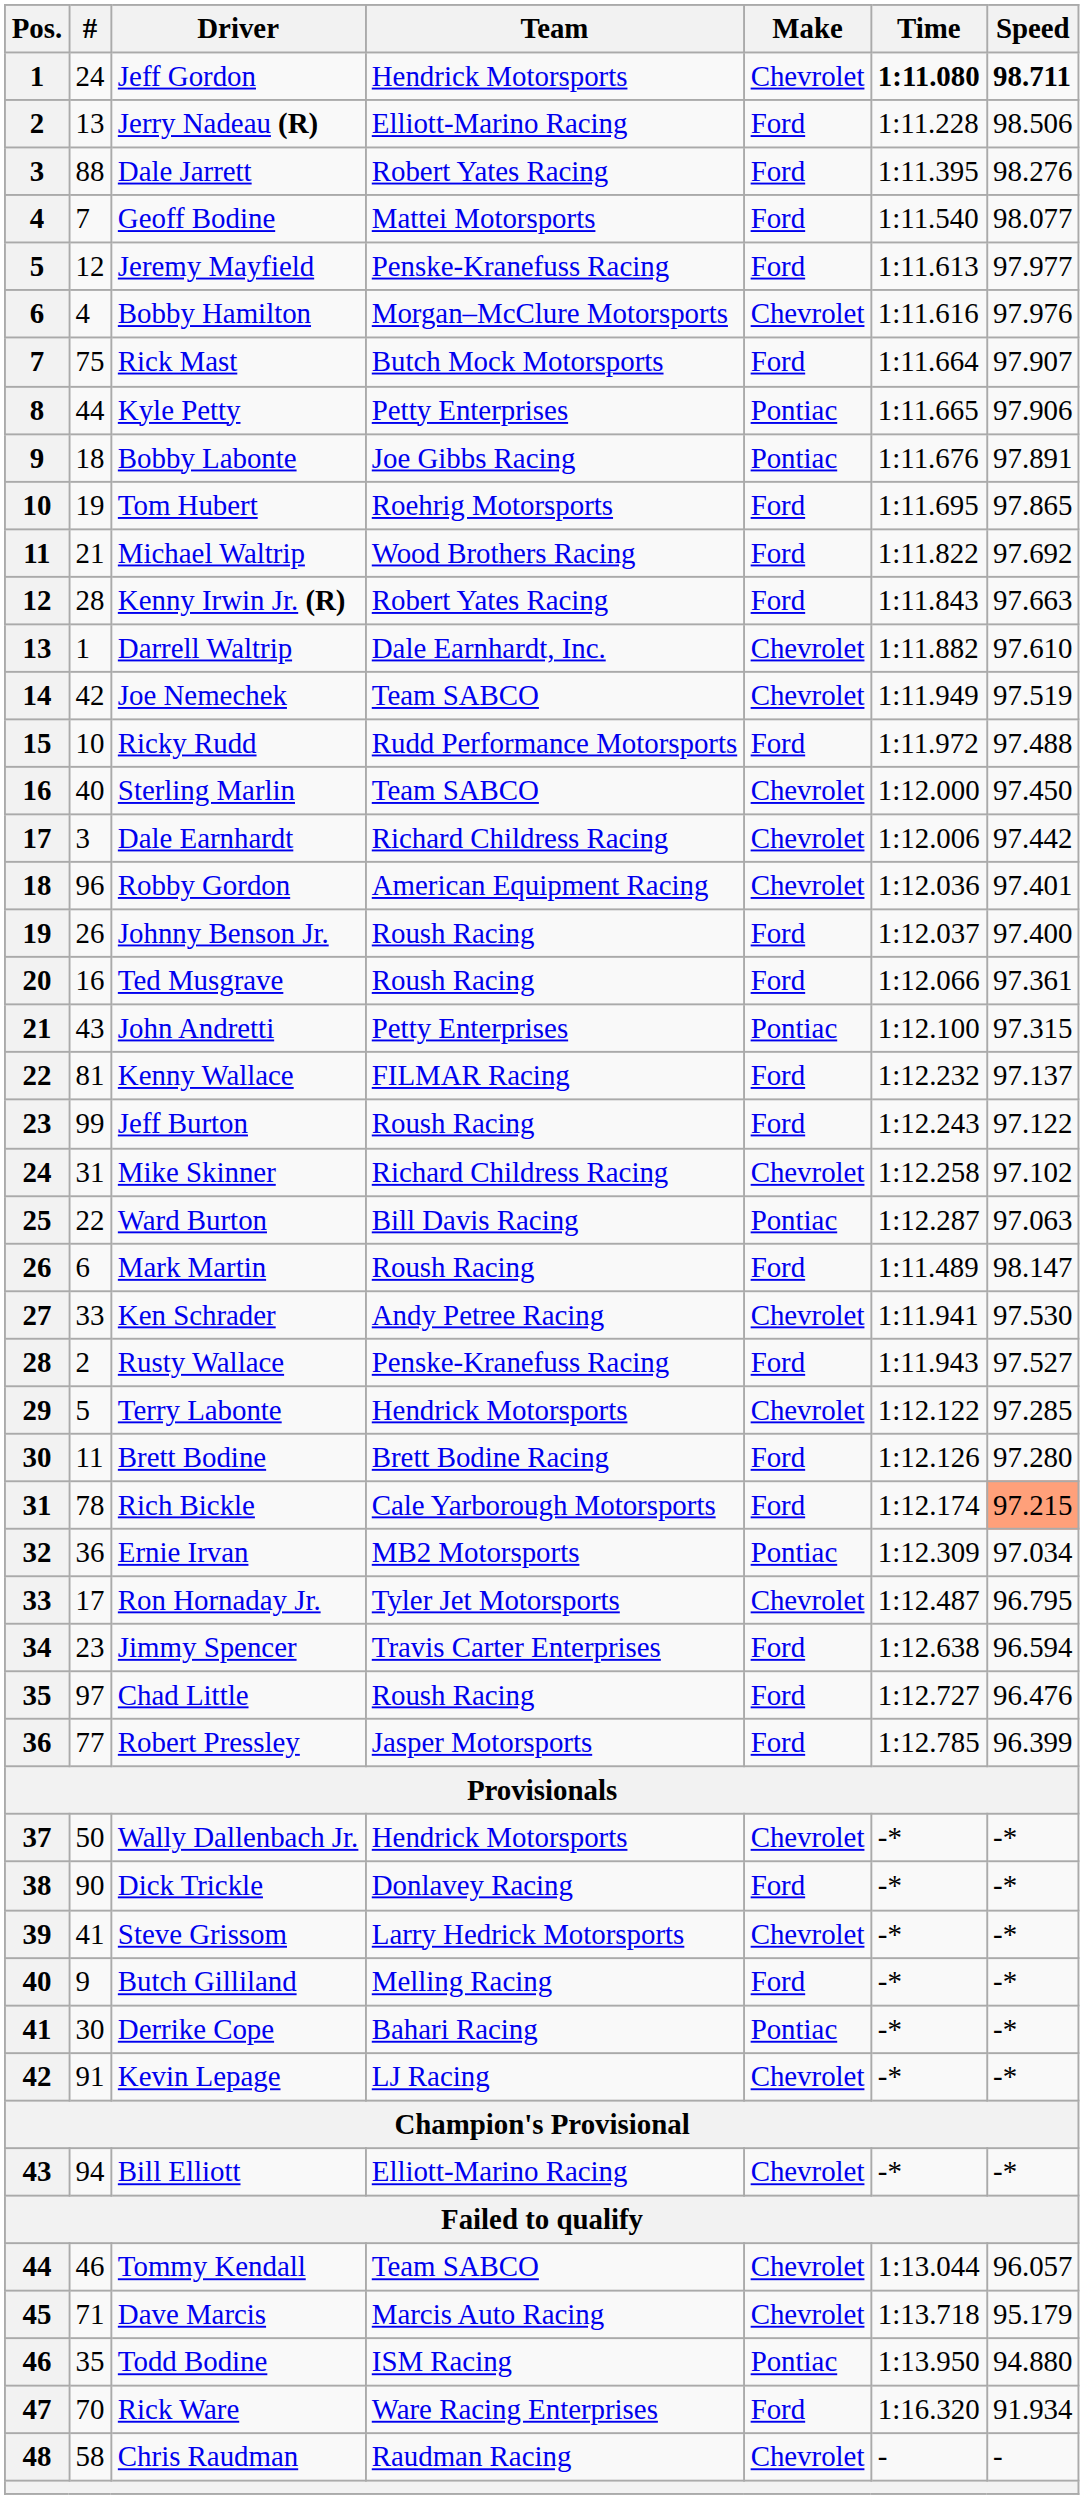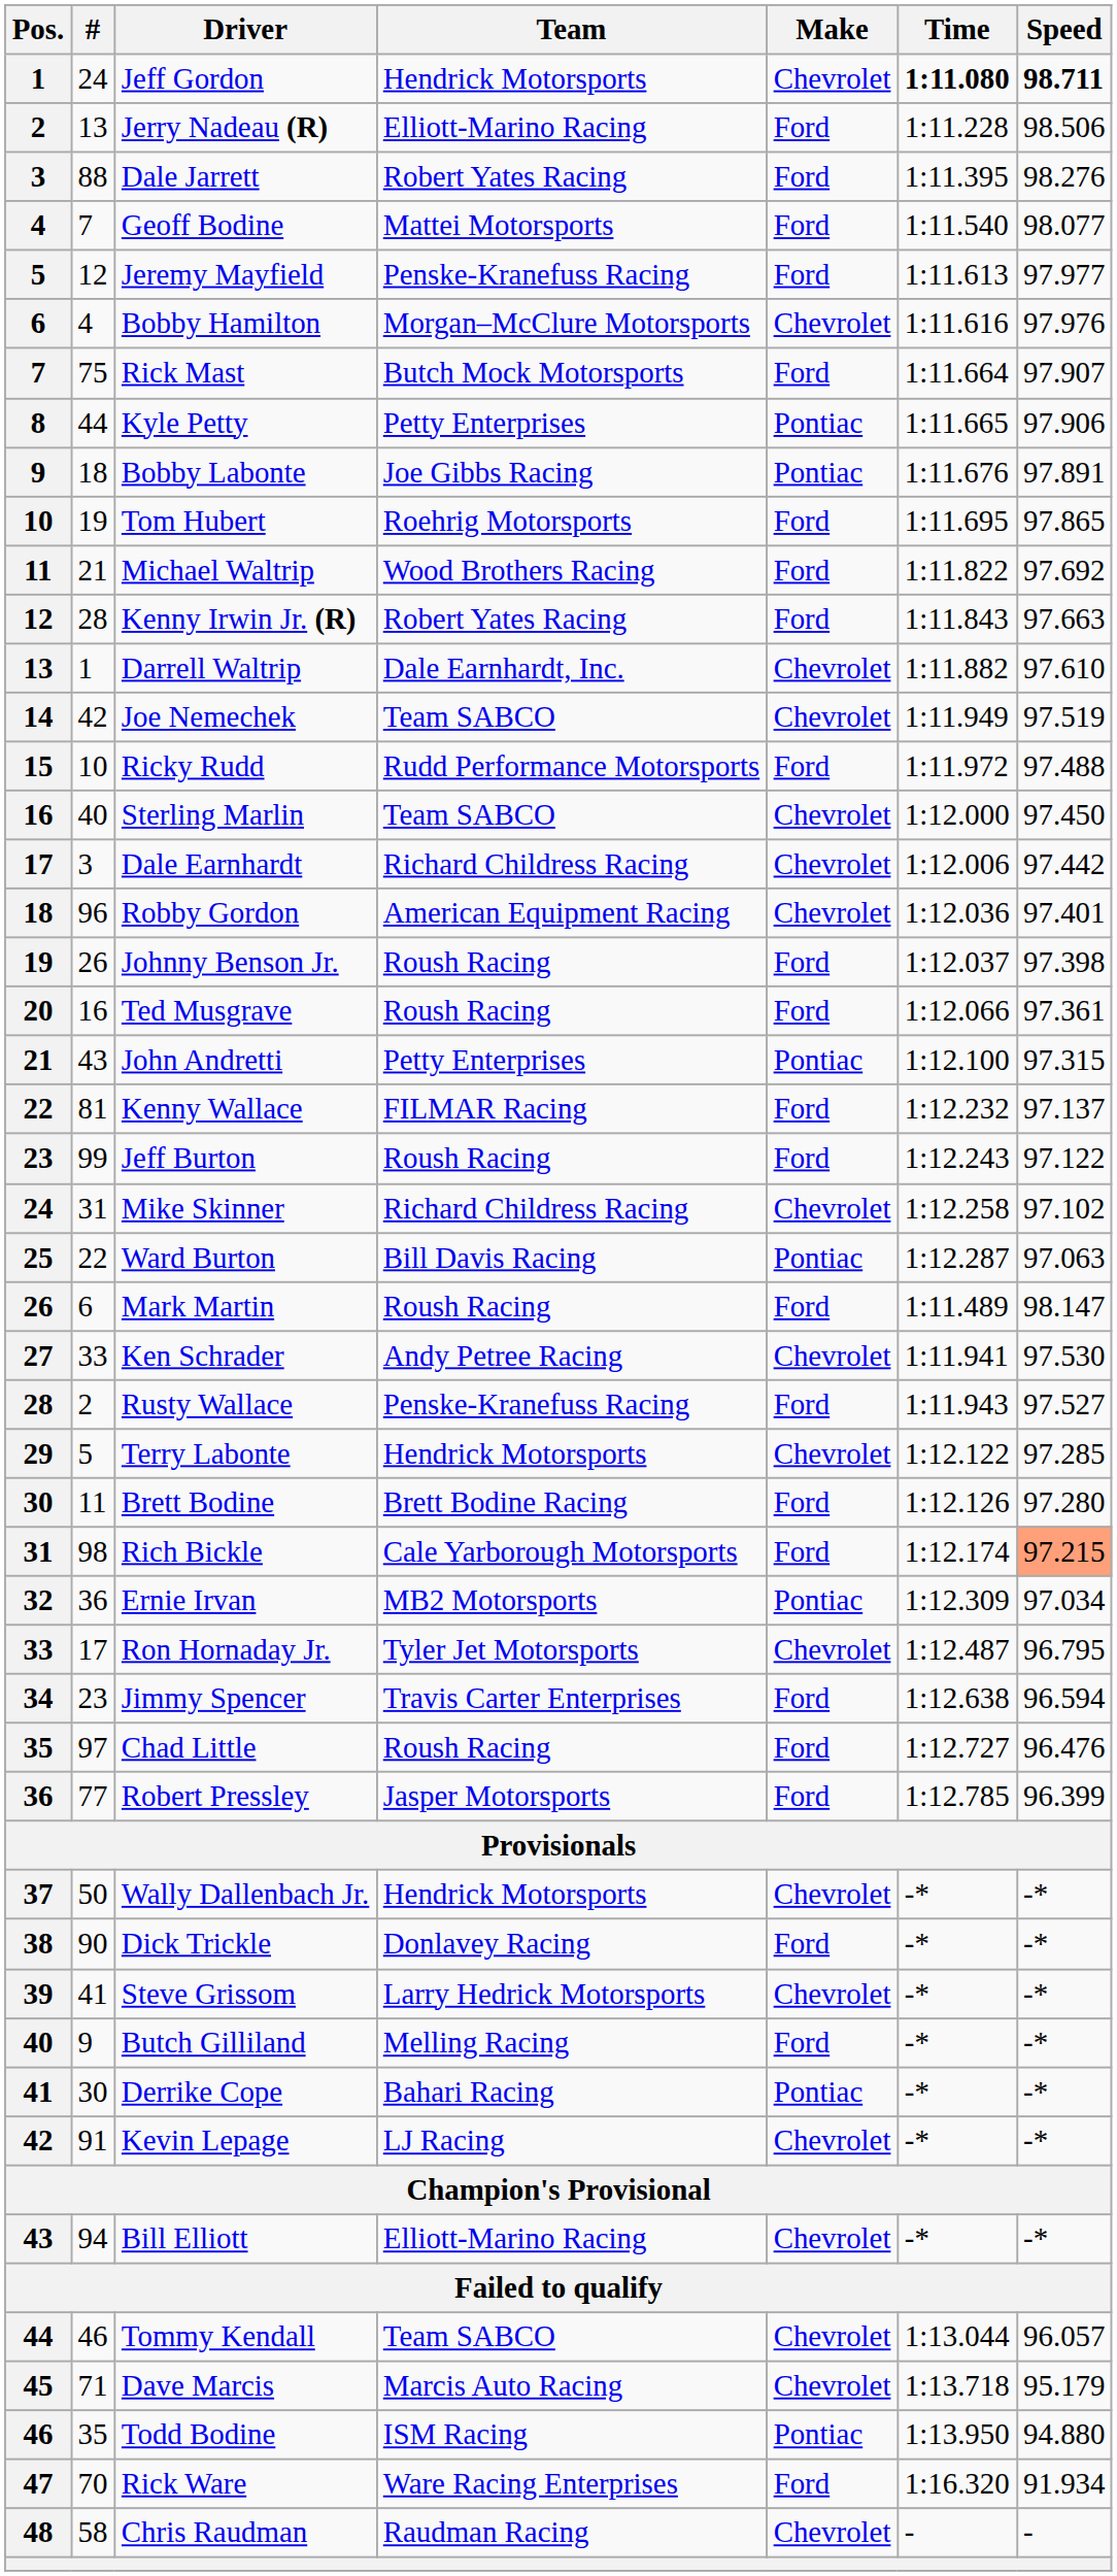Johnny Benson Jr. | Speed: 97.400 -> 97.398
Rich Bickle | #: 78 -> 98
